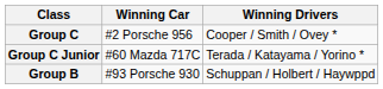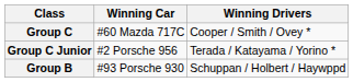Group C | Winning Car: #2 Porsche 956 -> #60 Mazda 717C
Group C Junior | Winning Car: #60 Mazda 717C -> #2 Porsche 956
